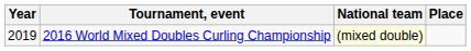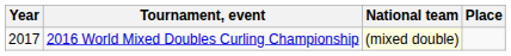2016 World Mixed Doubles Curling Championship | Year: 2019 -> 2017
